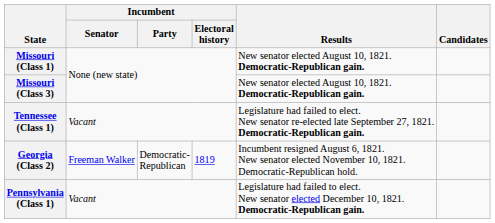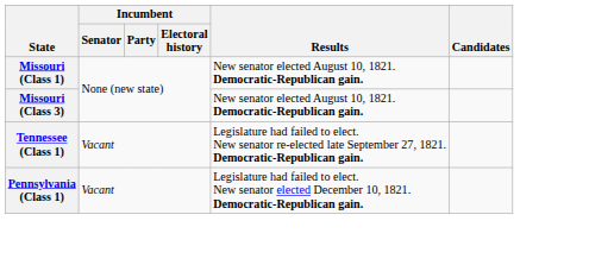- row: Georgia (Class 2) | Freeman Walker | Democratic- Republican | 1819 | Incumbent resigned August 6, 1821. New senator elected November 10, 1821. Democratic-Republican hold.
